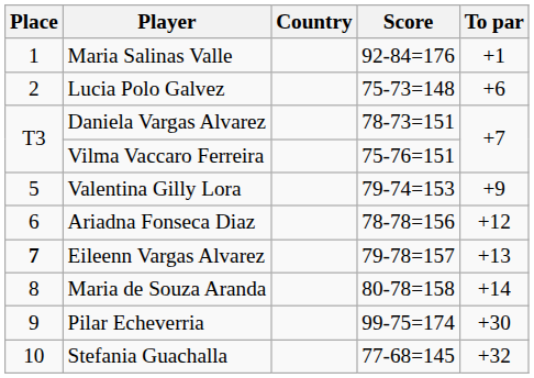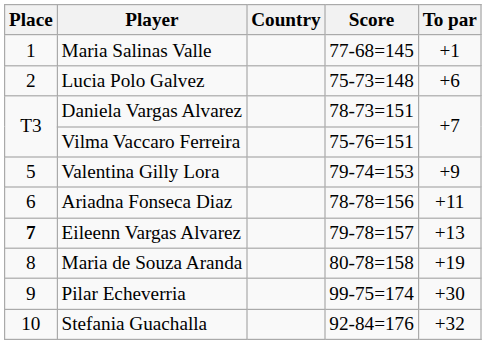Maria Salinas Valle | Score: 92-84=176 -> 77-68=145
Ariadna Fonseca Diaz | To par: +12 -> +11
Maria de Souza Aranda | To par: +14 -> +19
Stefania Guachalla | Score: 77-68=145 -> 92-84=176
